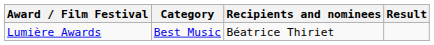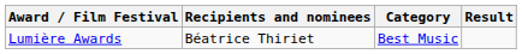columns swapped: Category <-> Recipients and nominees
